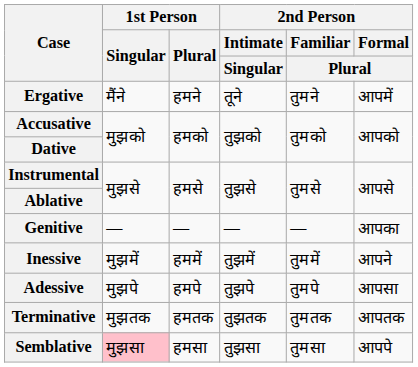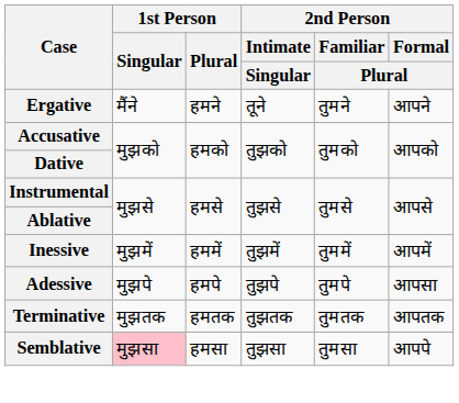Ergative | 2nd Person / Formal / Plural: आपमें -> आपने
- row: Genitive | — | — | — | — | आपका
Inessive | 2nd Person / Formal / Plural: आपने -> आपमें
